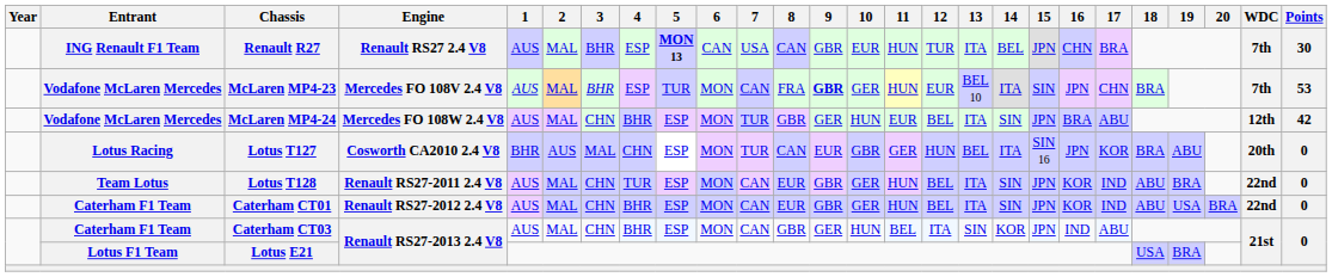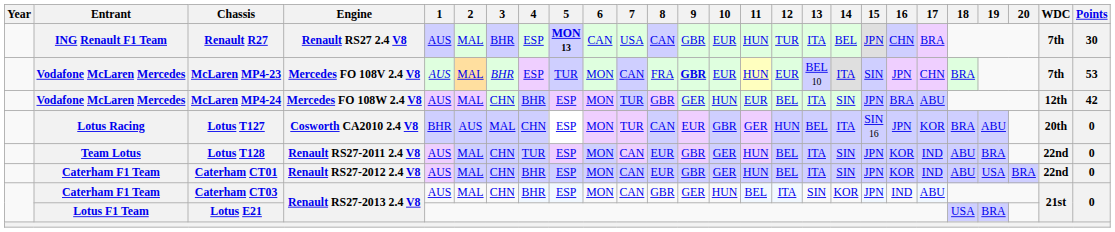McLaren MP4-23 | 10: GER -> EUR
